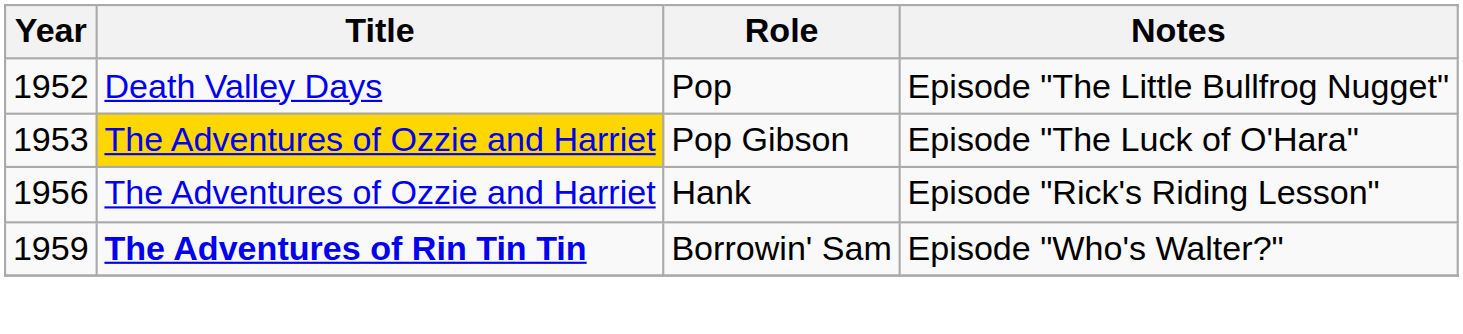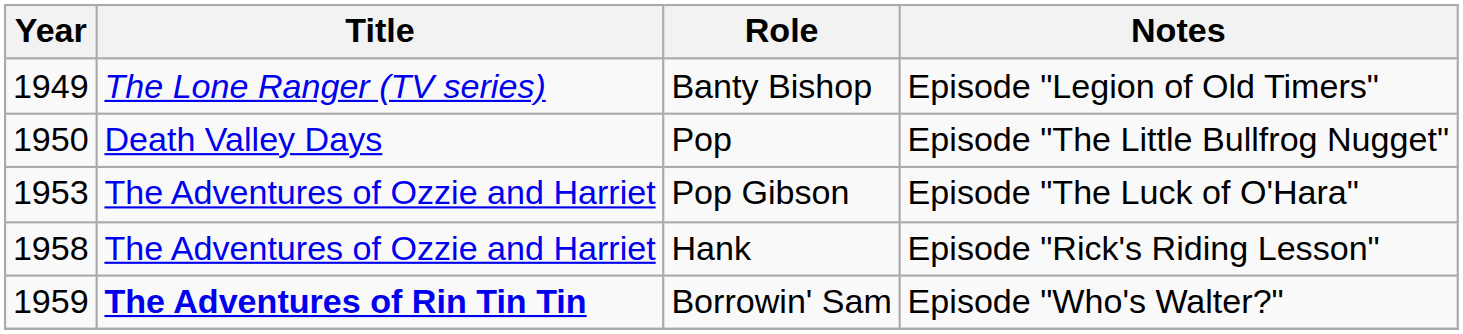+ row: 1949 | The Lone Ranger (TV series) | Banty Bishop | Episode "Legion of Old Timers"
Pop | Year: 1952 -> 1950
Pop Gibson | Title: gold background -> no background
Hank | Year: 1956 -> 1958
